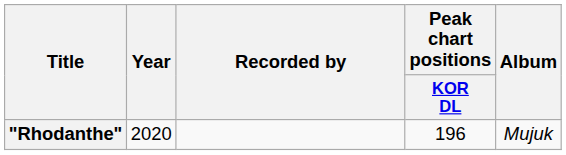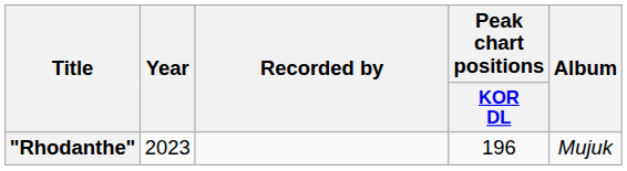"Rhodanthe" | Year: 2020 -> 2023
